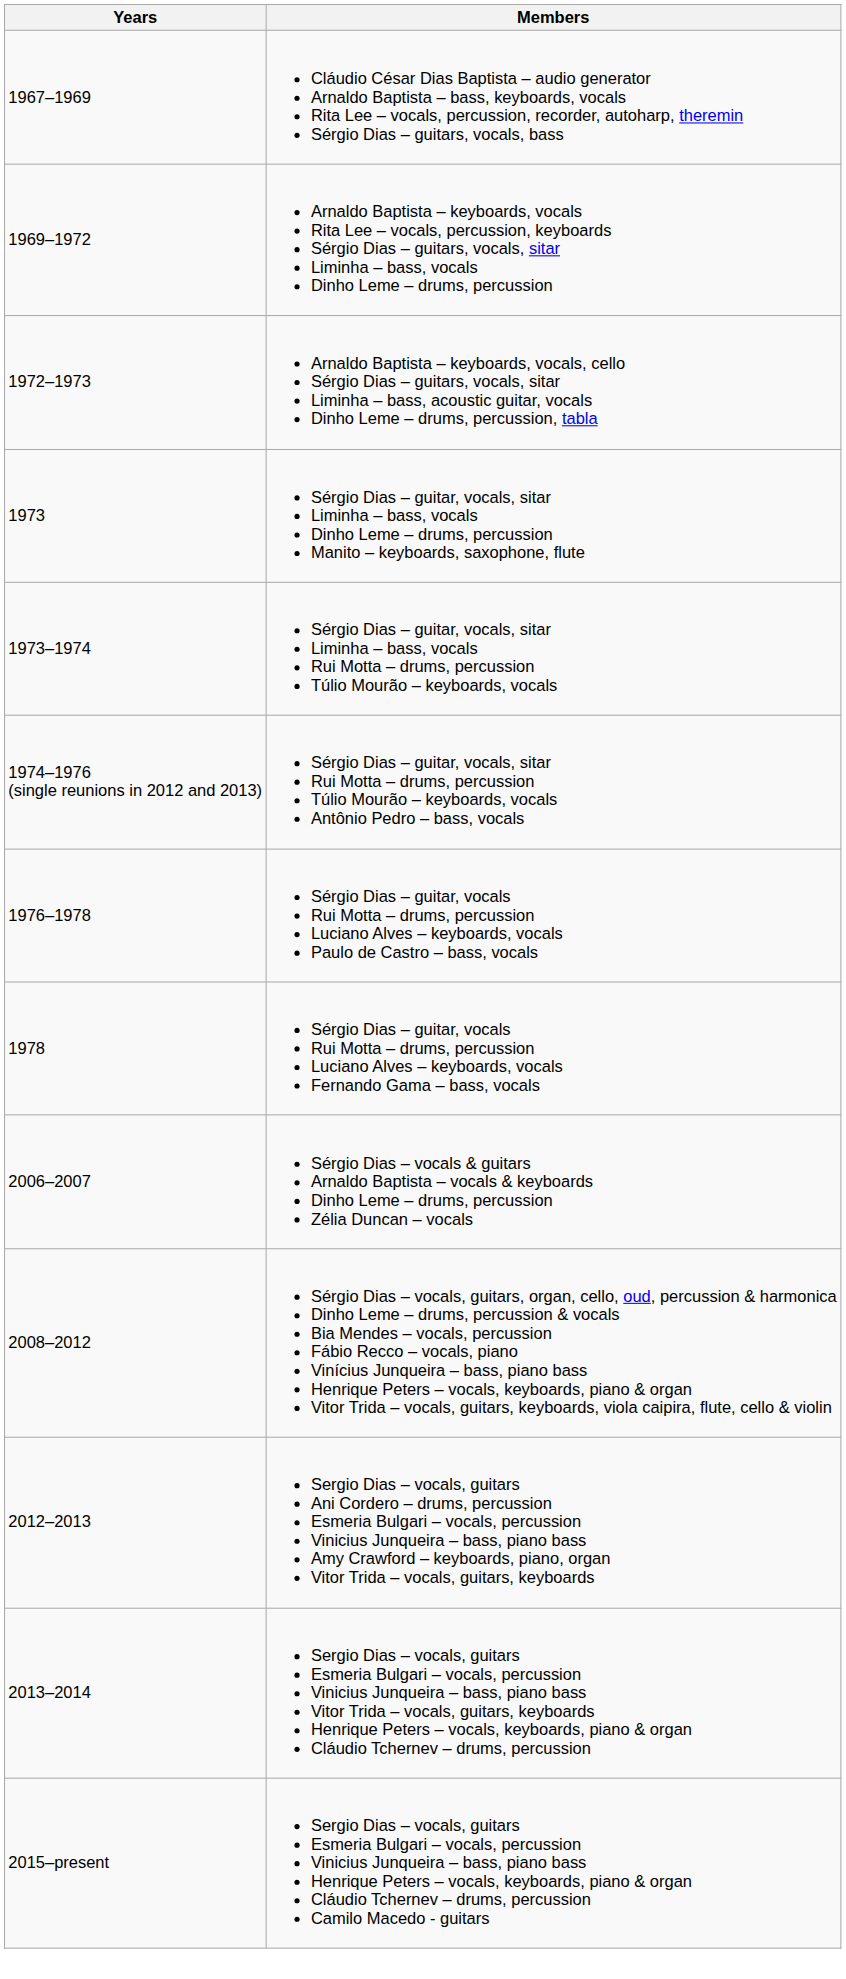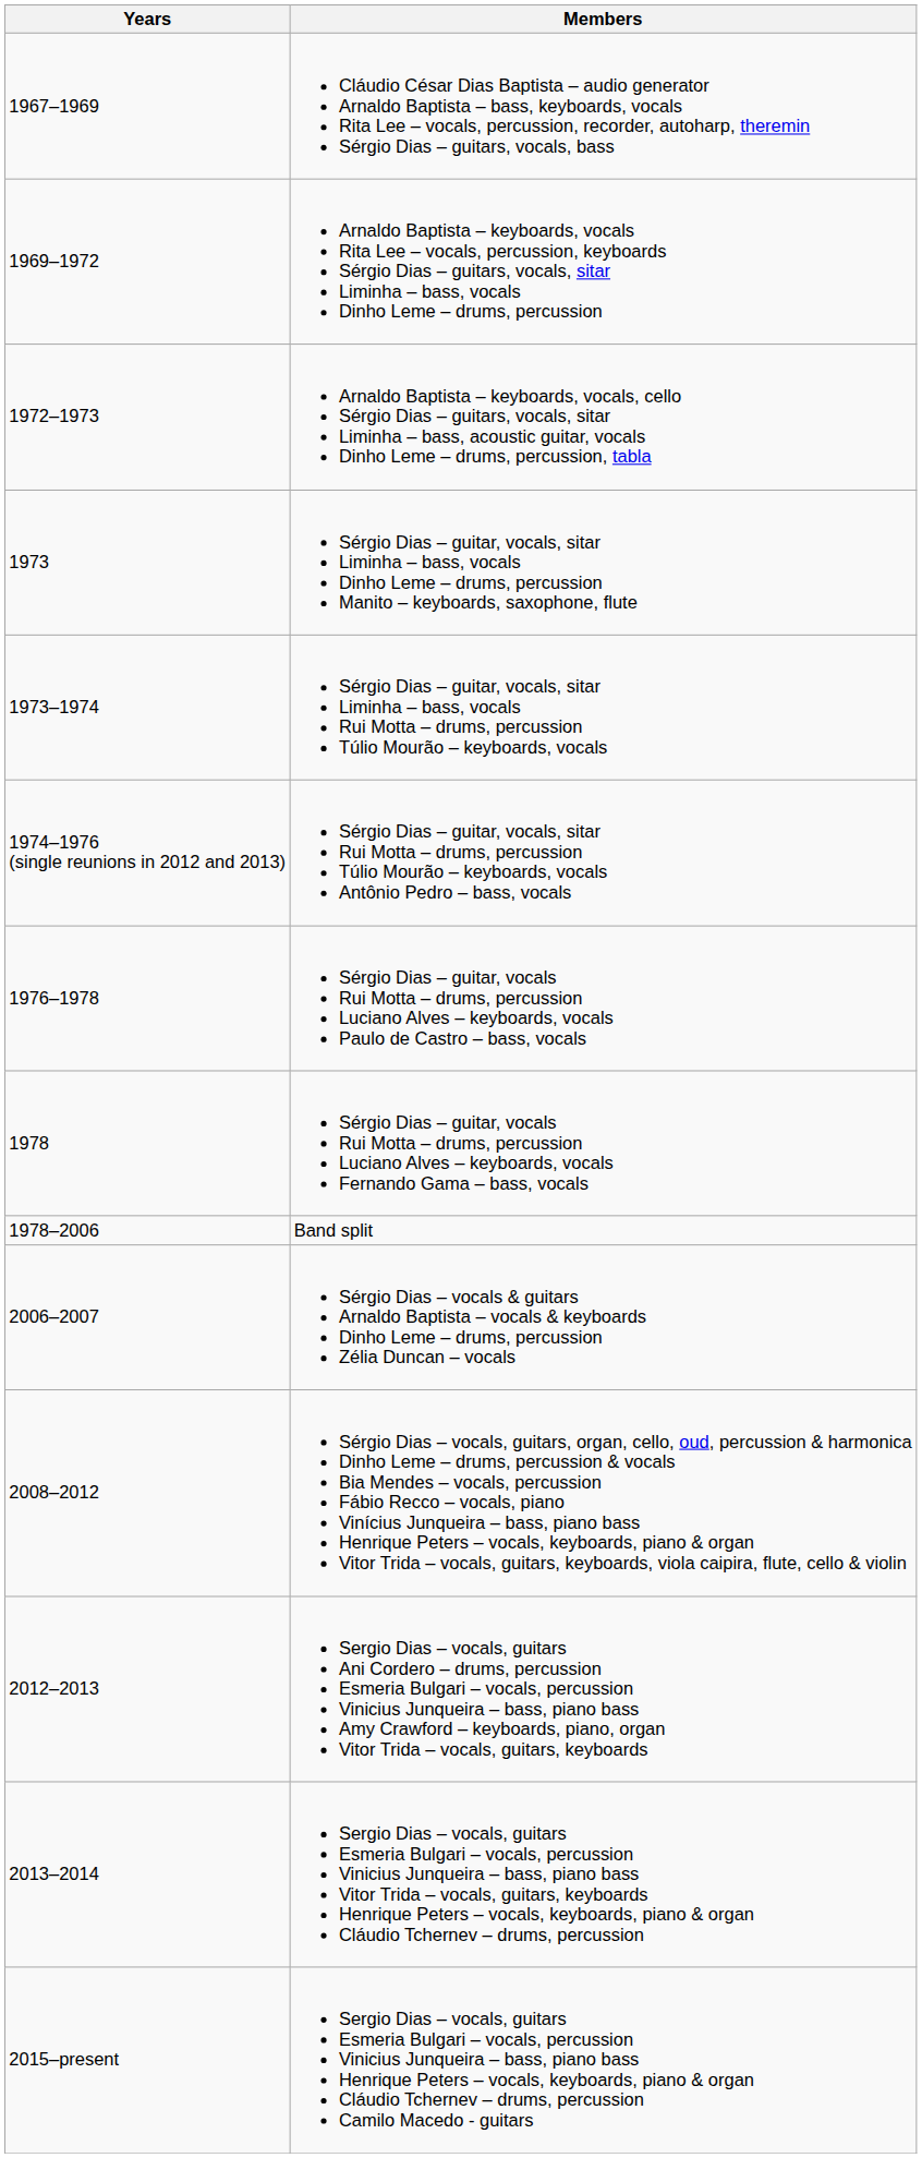+ row: 1978–2006 | Band split
